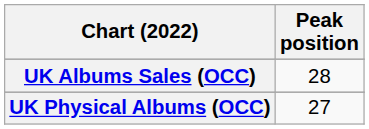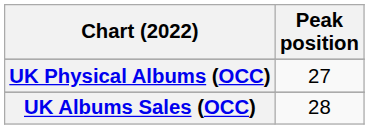rows swapped: UK Albums Sales (OCC) <-> UK Physical Albums (OCC)
